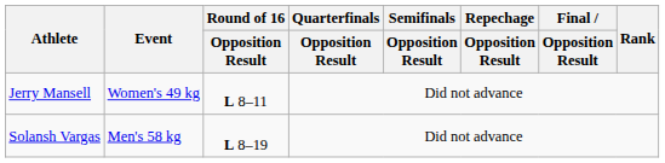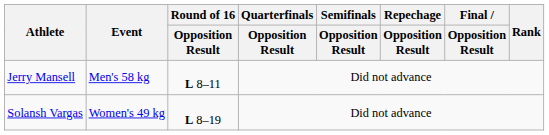Jerry Mansell | Event: Women's 49 kg -> Men's 58 kg
Solansh Vargas | Event: Men's 58 kg -> Women's 49 kg
